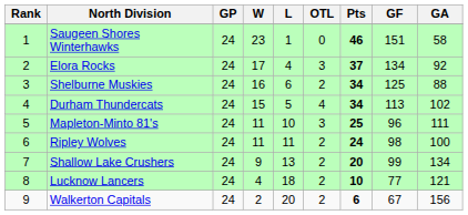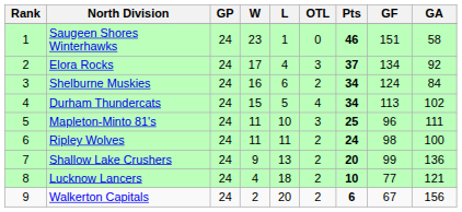Shelburne Muskies | GF: 125 -> 124
Shelburne Muskies | GA: 88 -> 84
Shallow Lake Crushers | GA: 134 -> 136
